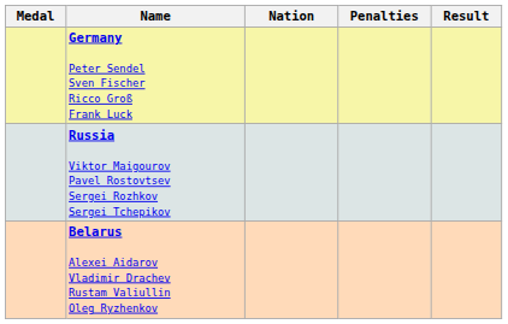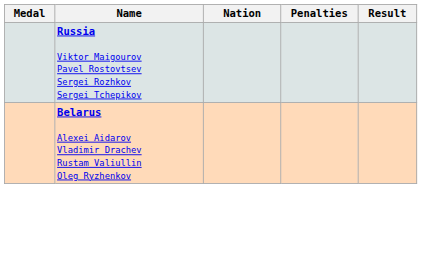- row: Germany Peter Sendel Sven Fischer Ricco Groß Frank Luck
